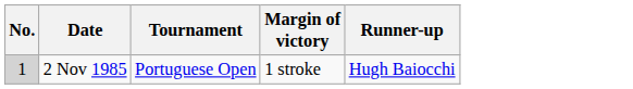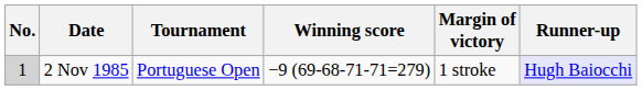+ column: Winning score | −9 (69-68-71-71=279)
2 Nov 1985 | Runner-up: no background -> lavender background
